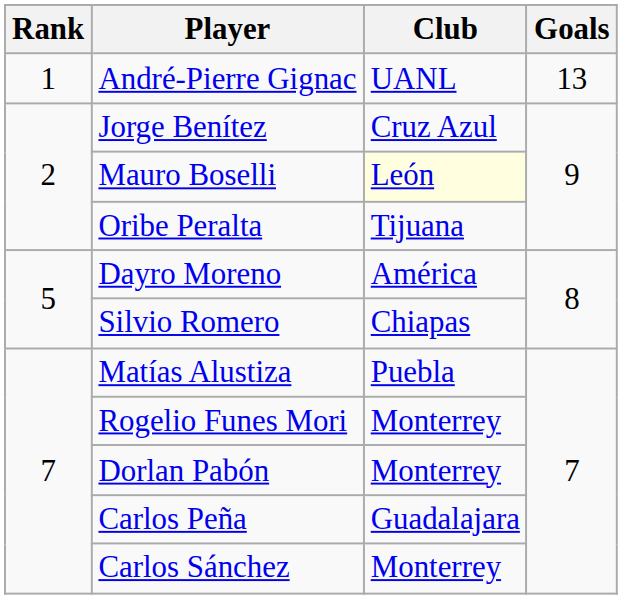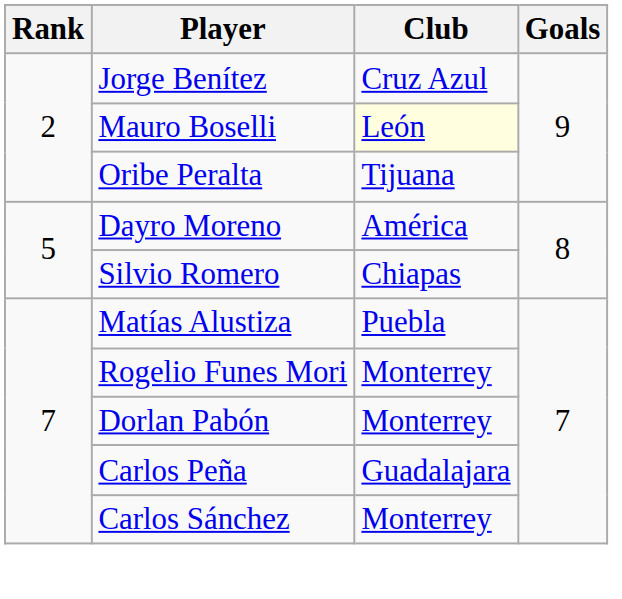- row: 1 | André-Pierre Gignac | UANL | 13
